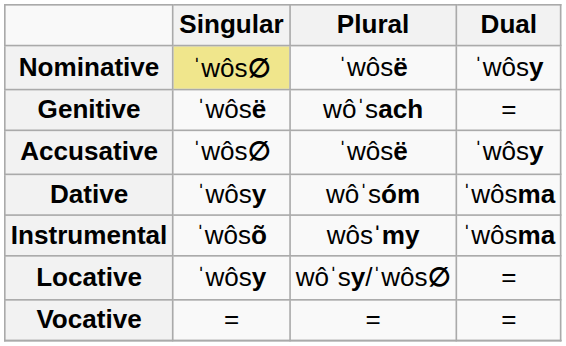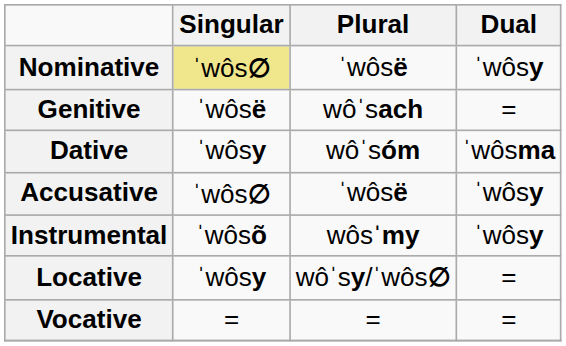rows swapped: Dative <-> Accusative
Instrumental | Dual: ˈwôsma -> ˈwôsy
